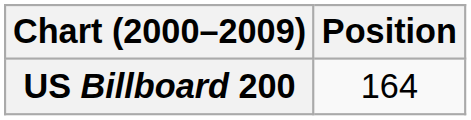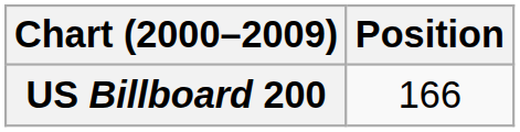US Billboard 200 | Position: 164 -> 166
